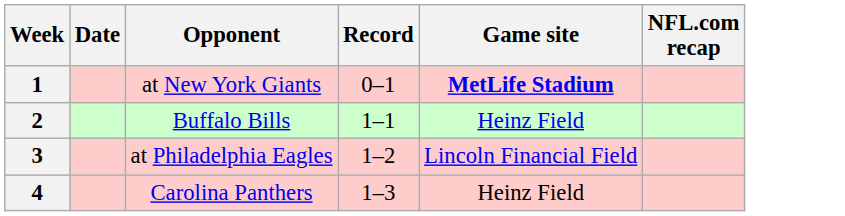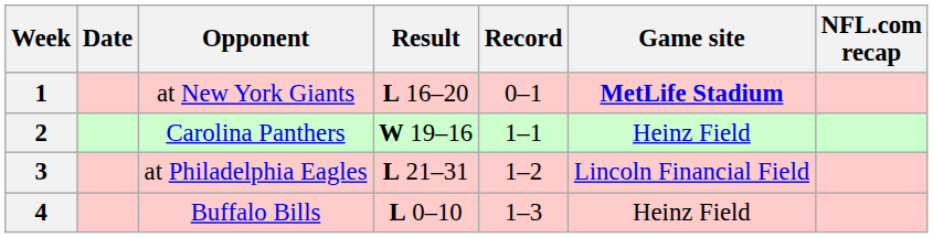+ column: Result | L 16–20 | W 19–16 | L 21–31 | L 0–10
2 | Opponent: Buffalo Bills -> Carolina Panthers
4 | Opponent: Carolina Panthers -> Buffalo Bills
